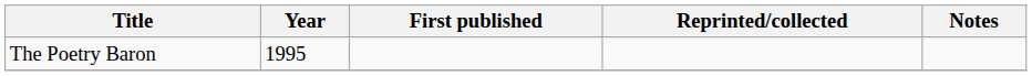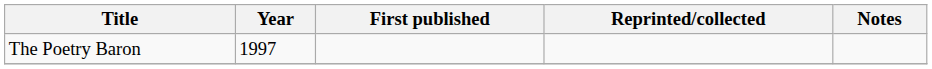The Poetry Baron | Year: 1995 -> 1997
